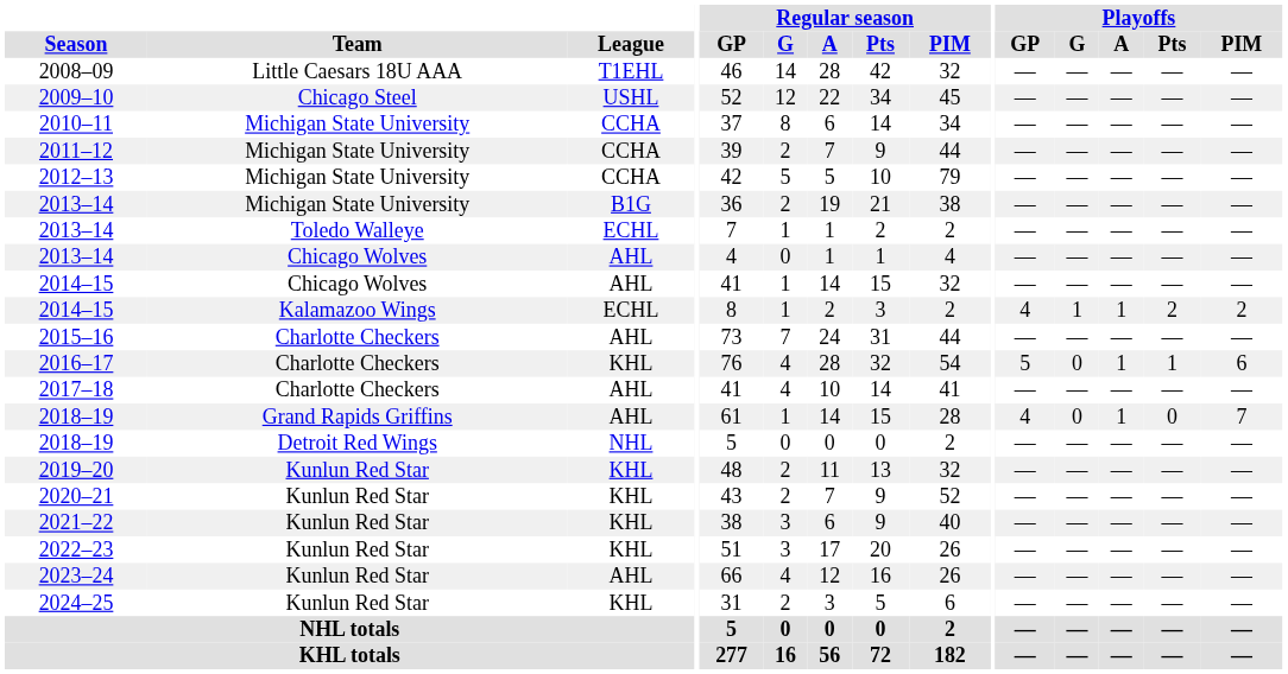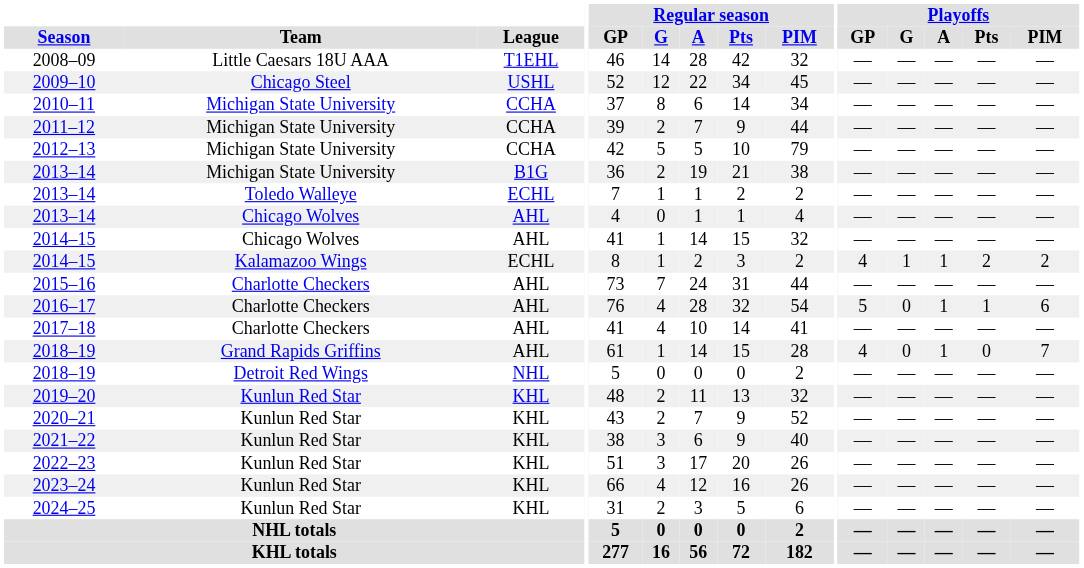2016–17 | League: KHL -> AHL
2023–24 | League: AHL -> KHL
